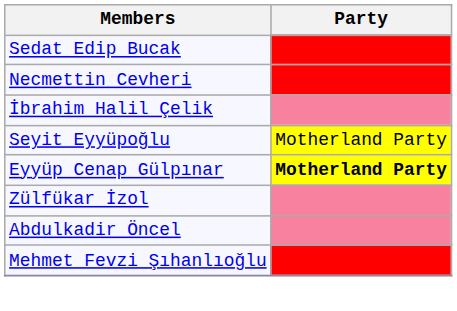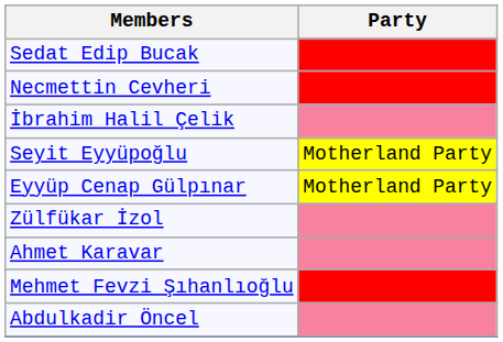Eyyüp Cenap Gülpınar | Party: bold -> normal
+ row: Ahmet Karavar
rows swapped: Abdulkadir Öncel <-> Mehmet Fevzi Şıhanlıoğlu
